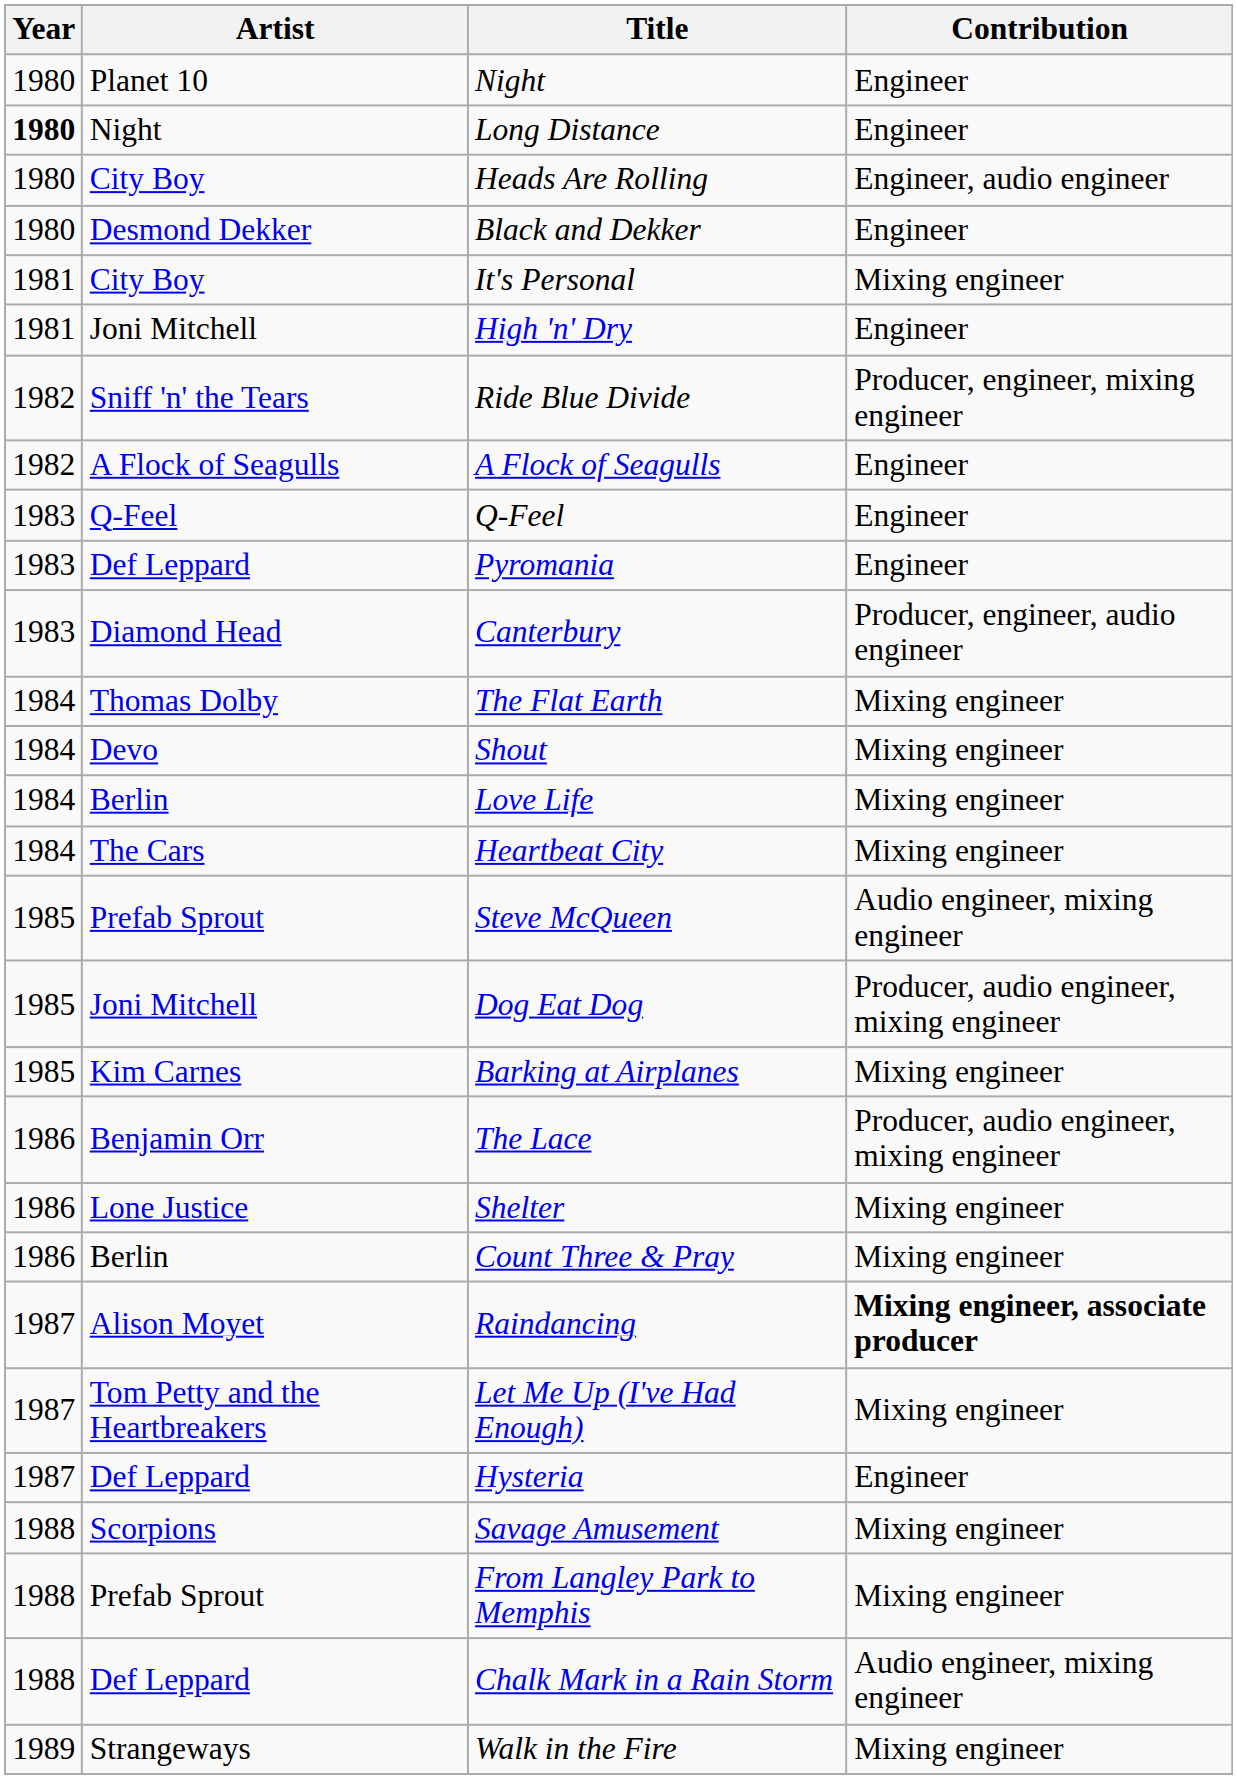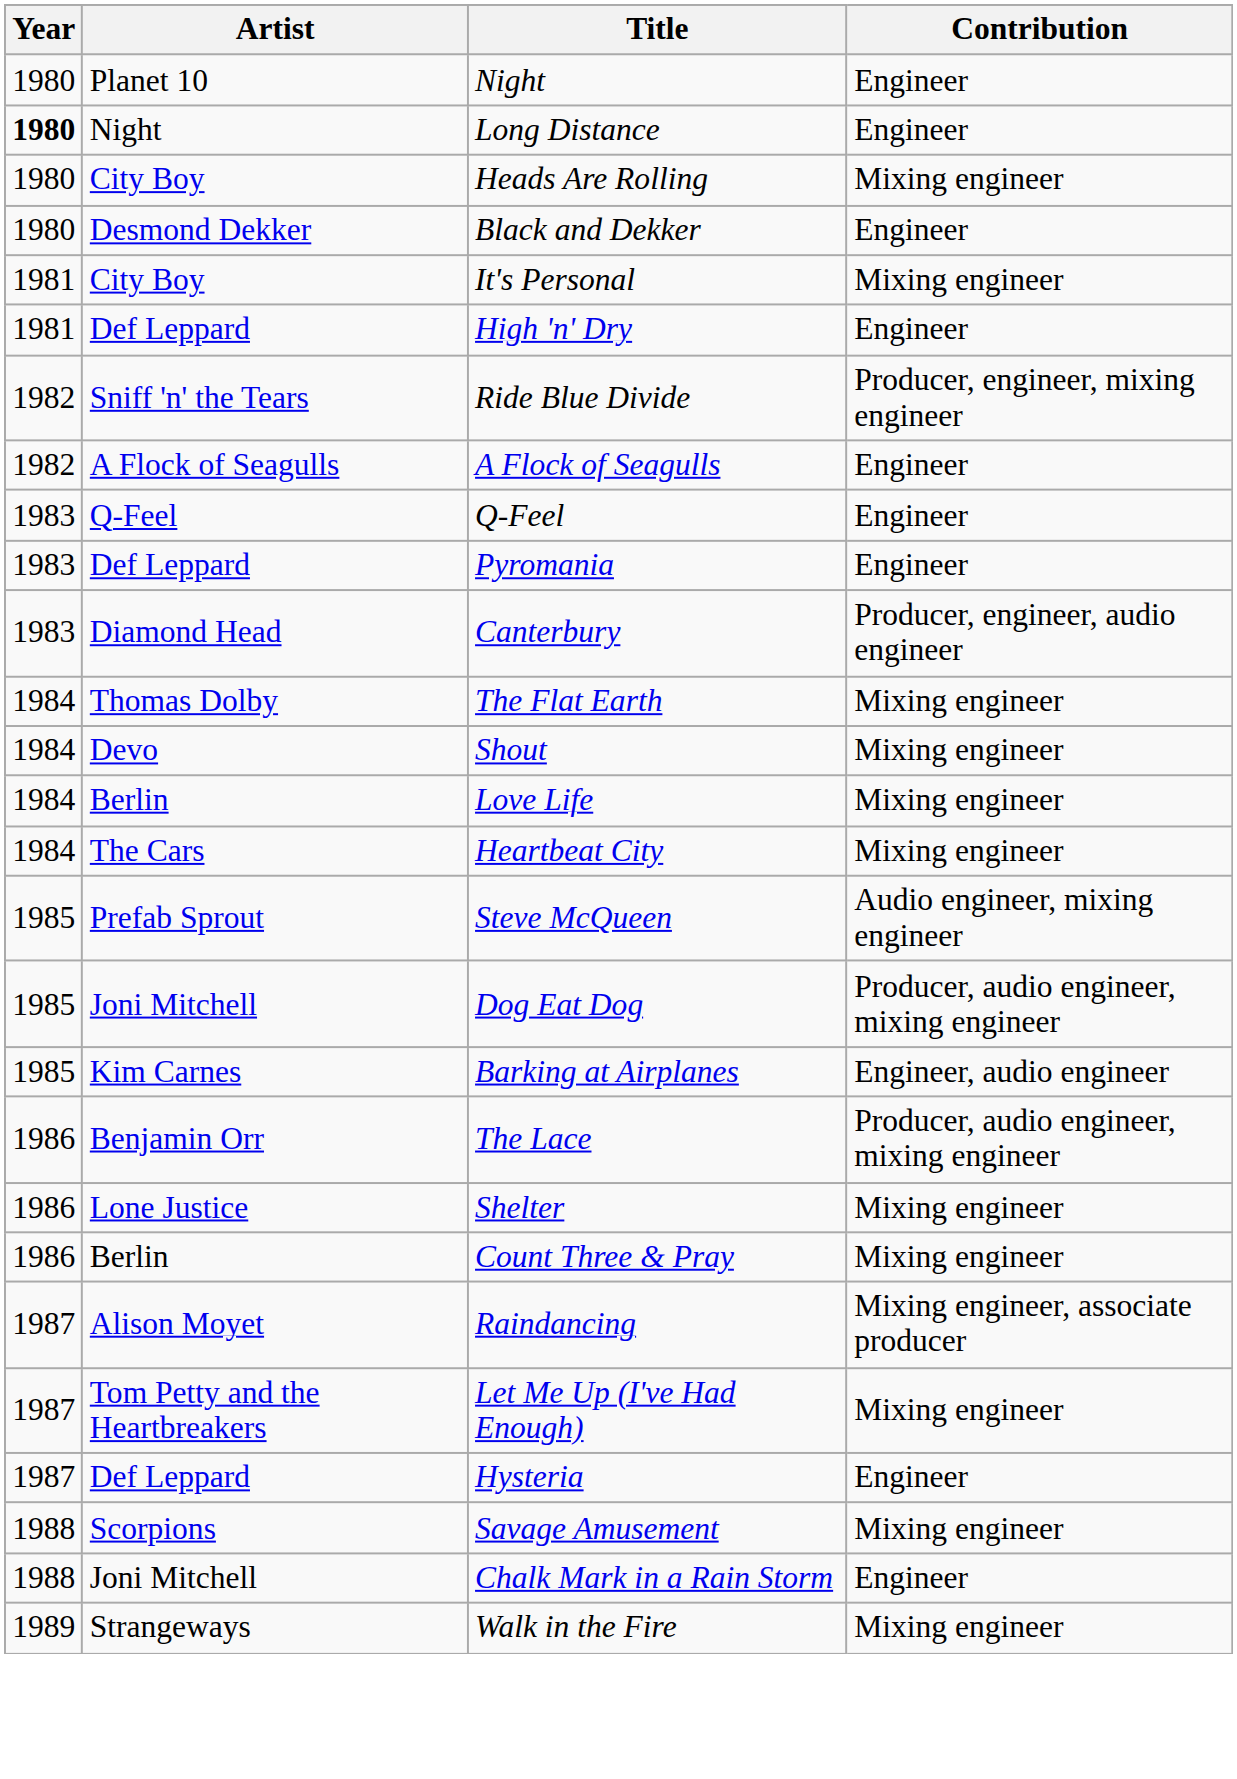Heads Are Rolling | Contribution: Engineer, audio engineer -> Mixing engineer
High 'n' Dry | Artist: Joni Mitchell -> Def Leppard
Barking at Airplanes | Contribution: Mixing engineer -> Engineer, audio engineer
Raindancing | Contribution: bold -> normal
- row: 1988 | Prefab Sprout | From Langley Park to Memphis | Mixing engineer
Chalk Mark in a Rain Storm | Artist: Def Leppard -> Joni Mitchell
Chalk Mark in a Rain Storm | Contribution: Audio engineer, mixing engineer -> Engineer
